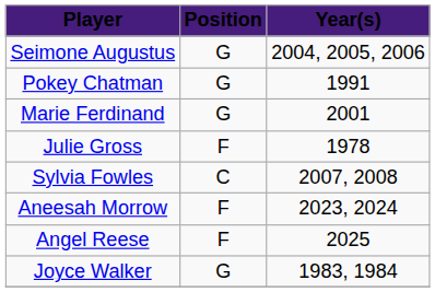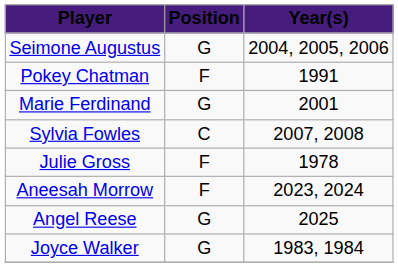Pokey Chatman | Position: G -> F
rows swapped: Sylvia Fowles <-> Julie Gross
Angel Reese | Position: F -> G
